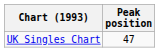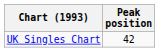UK Singles Chart | Peak position: 47 -> 42
